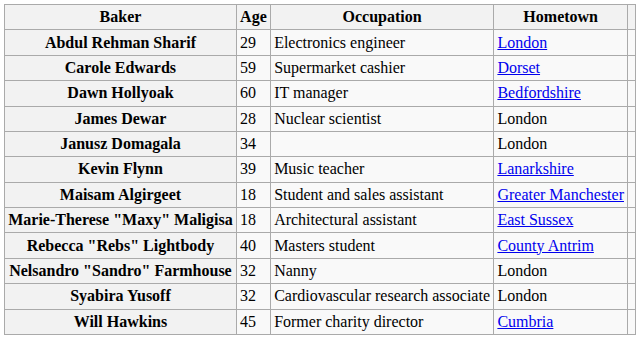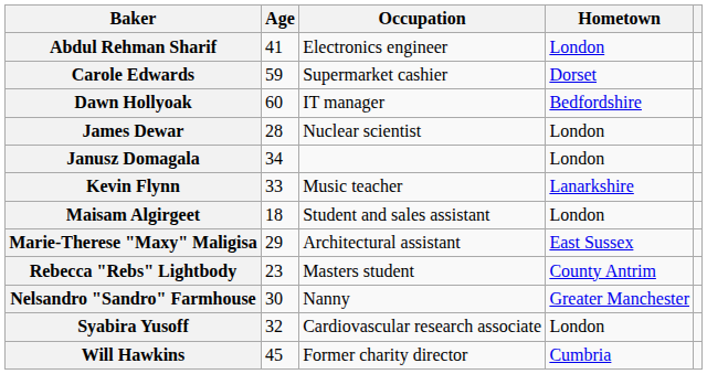Abdul Rehman Sharif | Age: 29 -> 41
Kevin Flynn | Age: 39 -> 33
Maisam Algirgeet | Hometown: Greater Manchester -> London
Marie-Therese "Maxy" Maligisa | Age: 18 -> 29
Rebecca "Rebs" Lightbody | Age: 40 -> 23
Nelsandro "Sandro" Farmhouse | Age: 32 -> 30
Nelsandro "Sandro" Farmhouse | Hometown: London -> Greater Manchester
